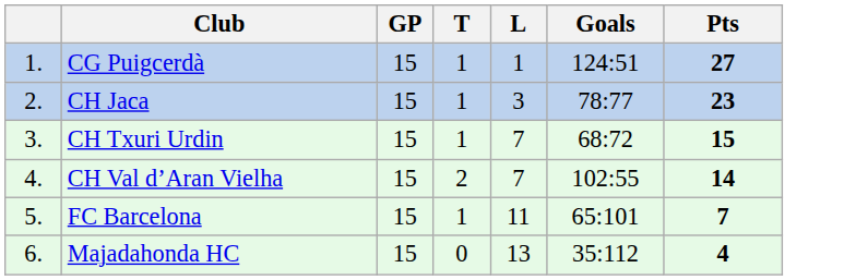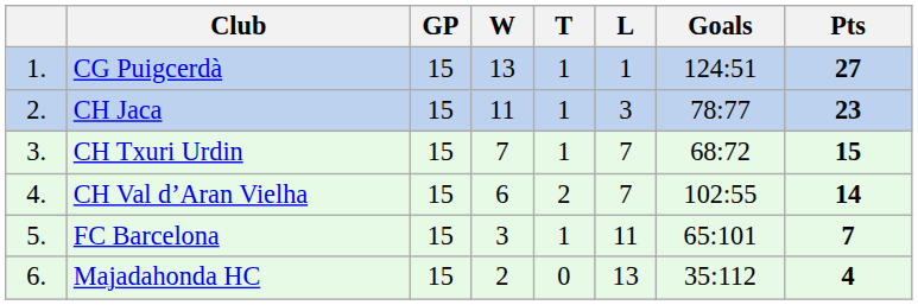+ column: W | 13 | 11 | 7 | 6 | 3 | 2
